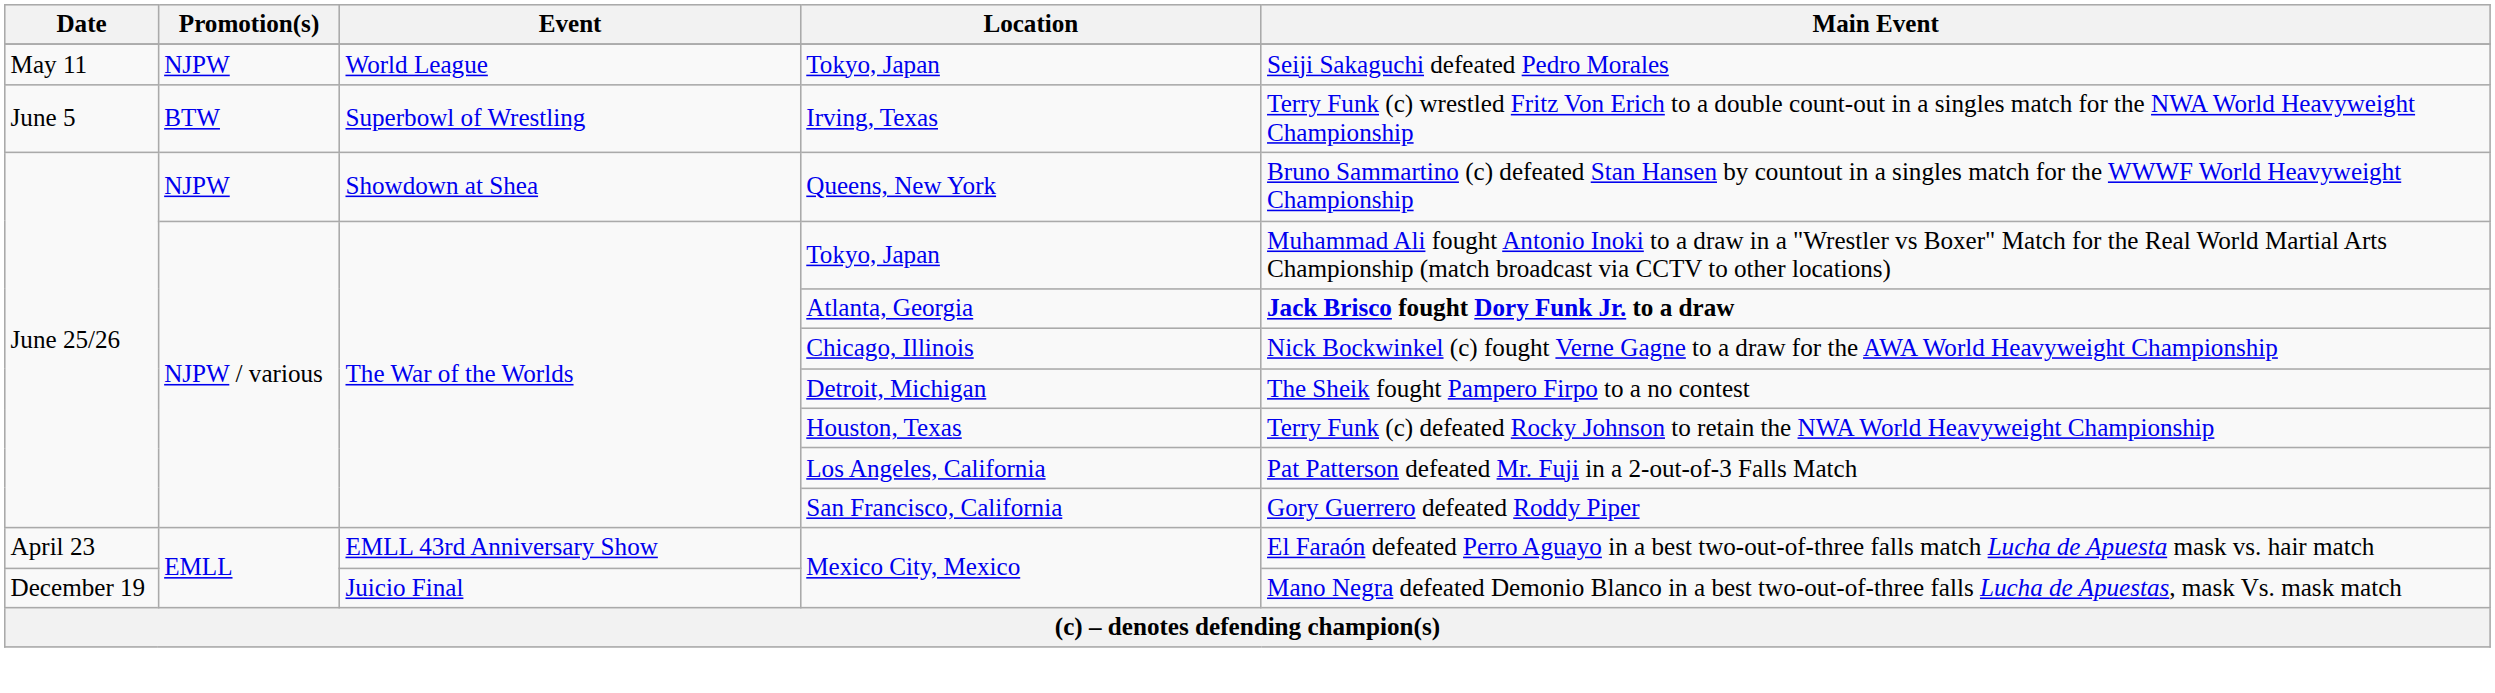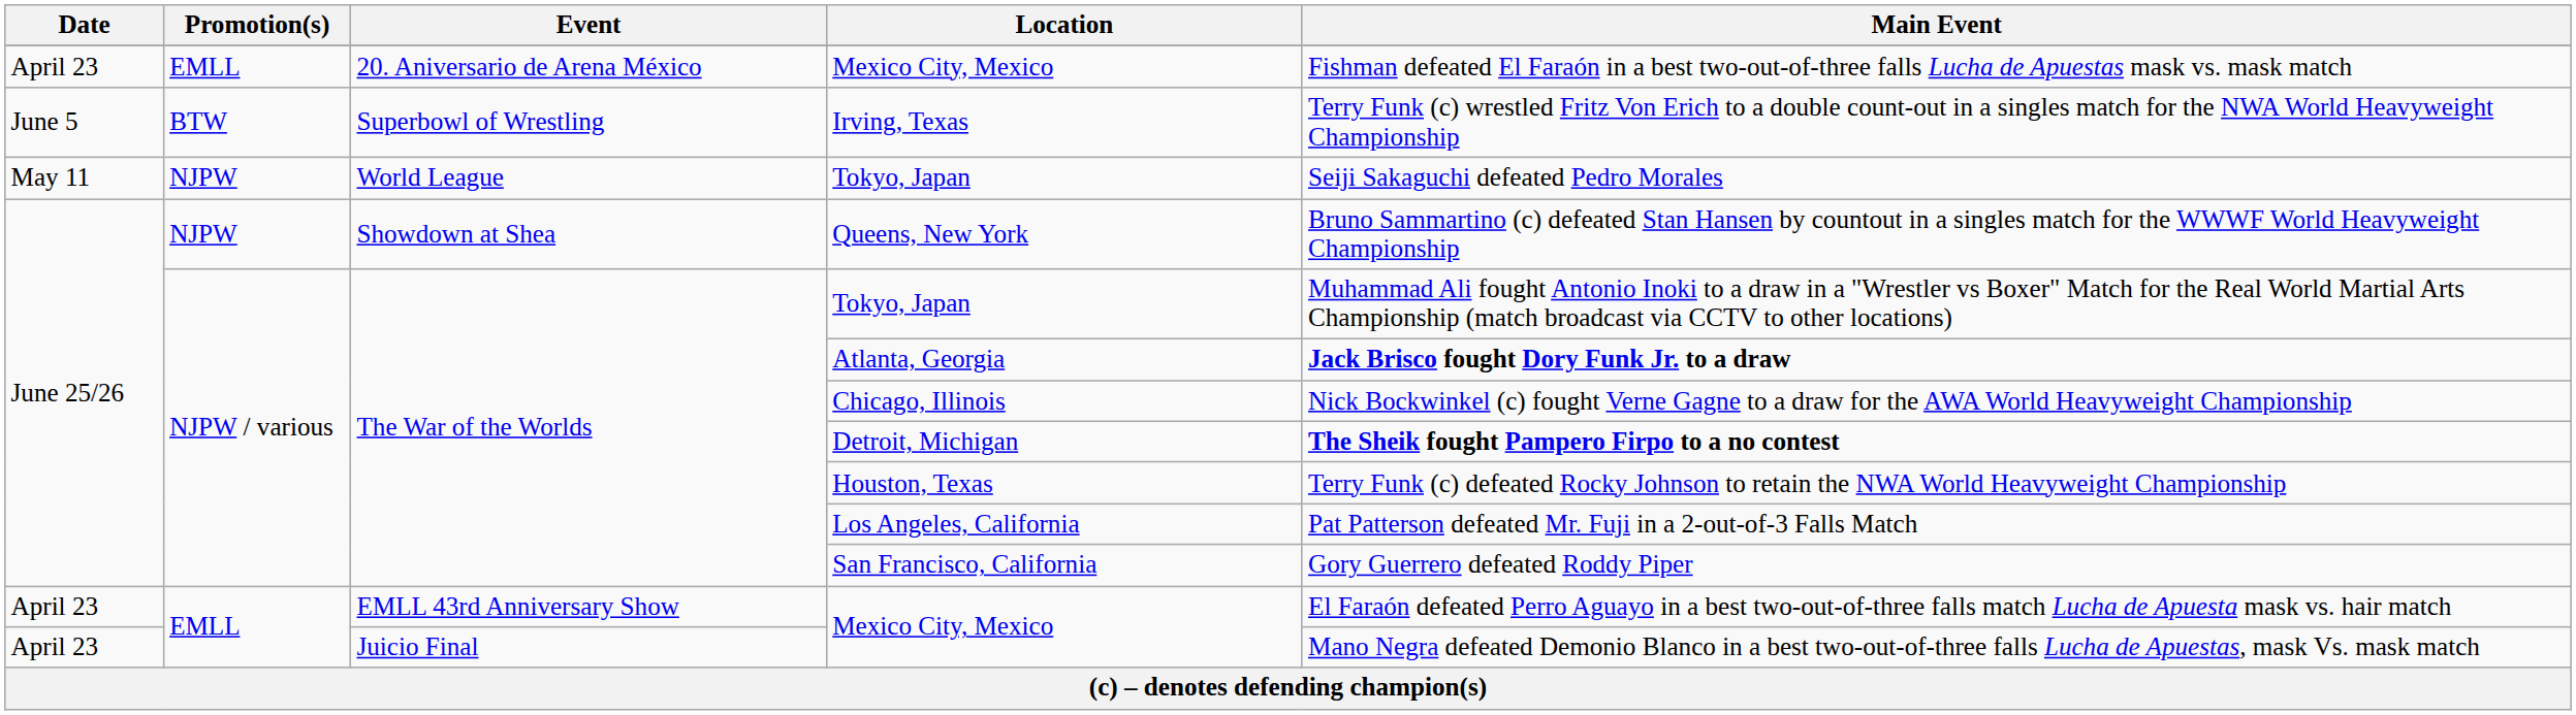+ row: April 23 | EMLL | 20. Aniversario de Arena México | Mexico City, Mexico | Fishman defeated El Faraón in a best two-out-of-three falls Lucha de Apuestas mask vs. mask match
rows swapped: World League / Tokyo, Japan <-> Irving, Texas
Detroit, Michigan | Main Event: normal -> bold
Juicio Final / Mexico City, Mexico | Date: December 19 -> April 23
